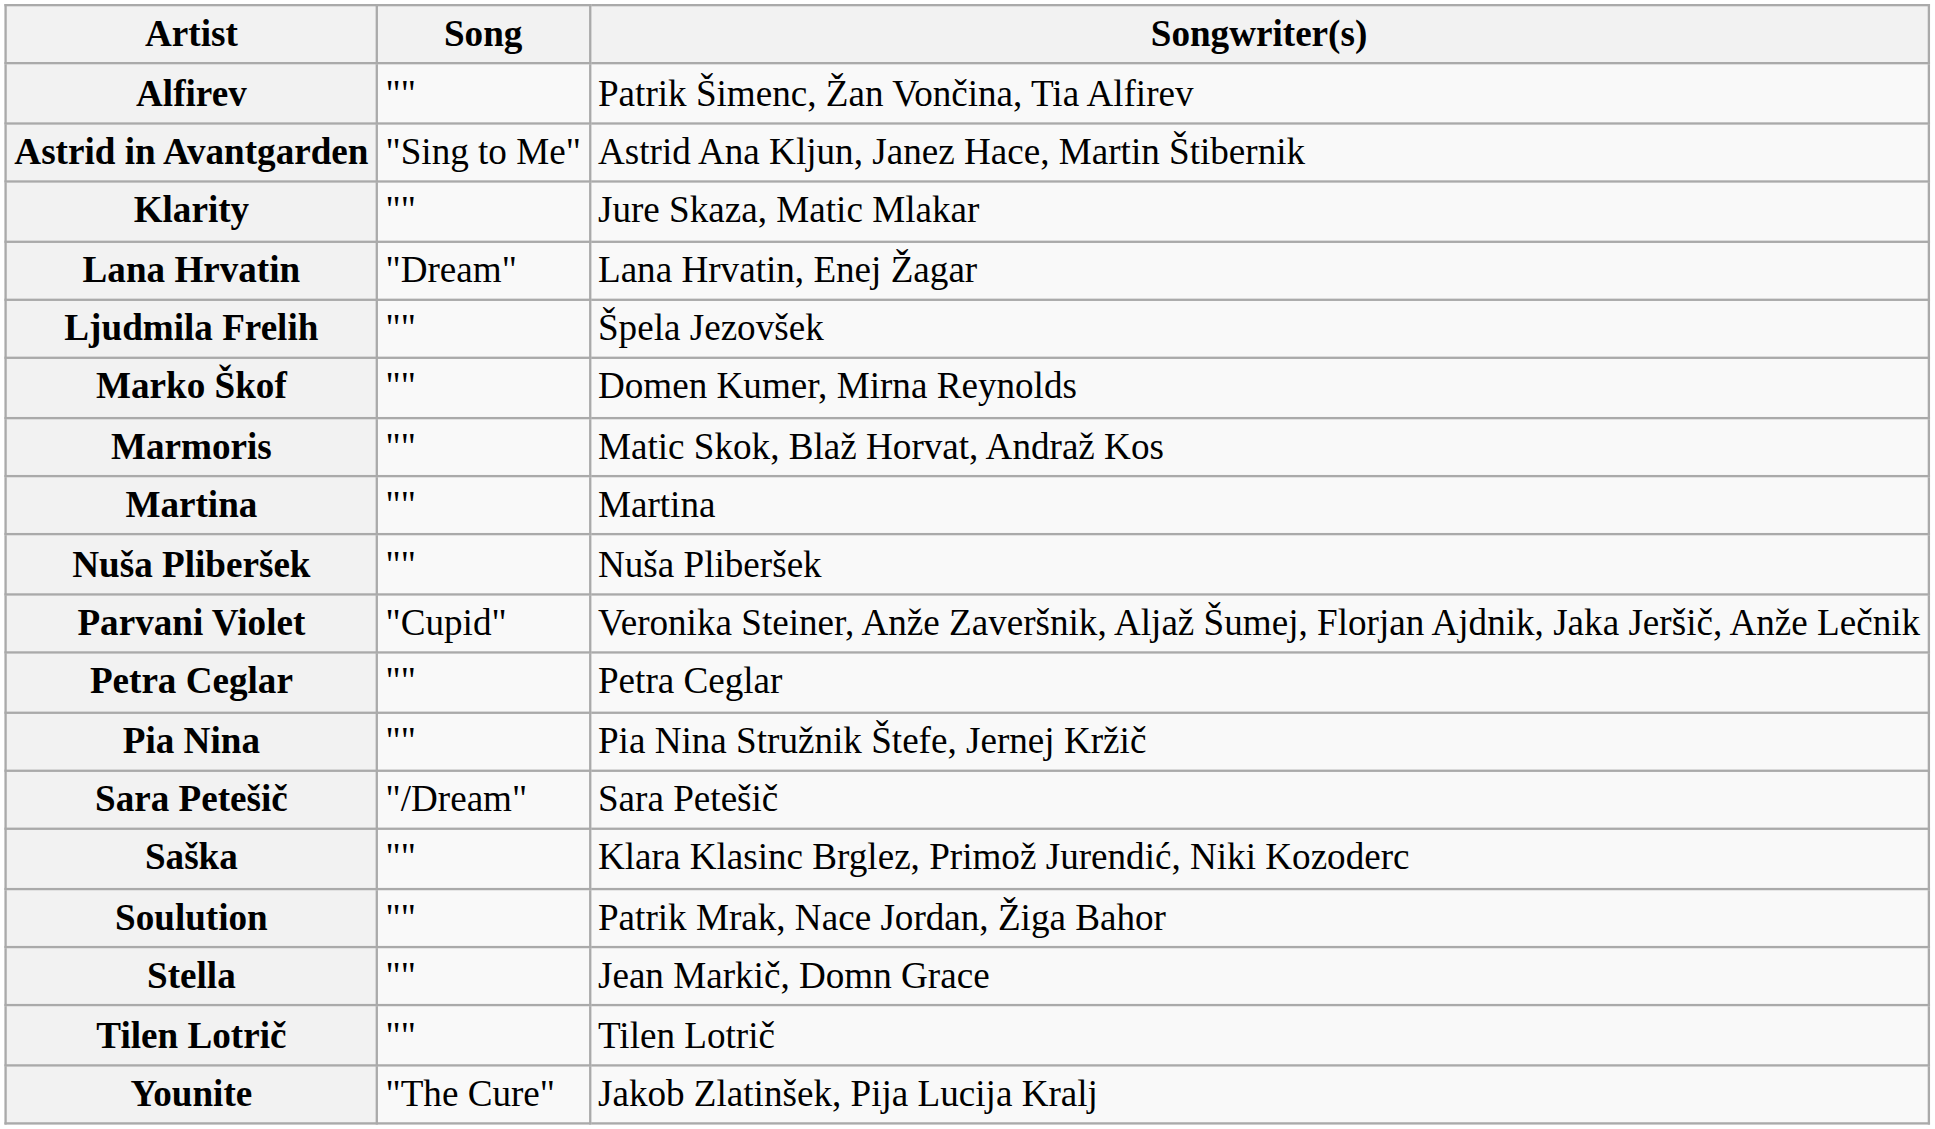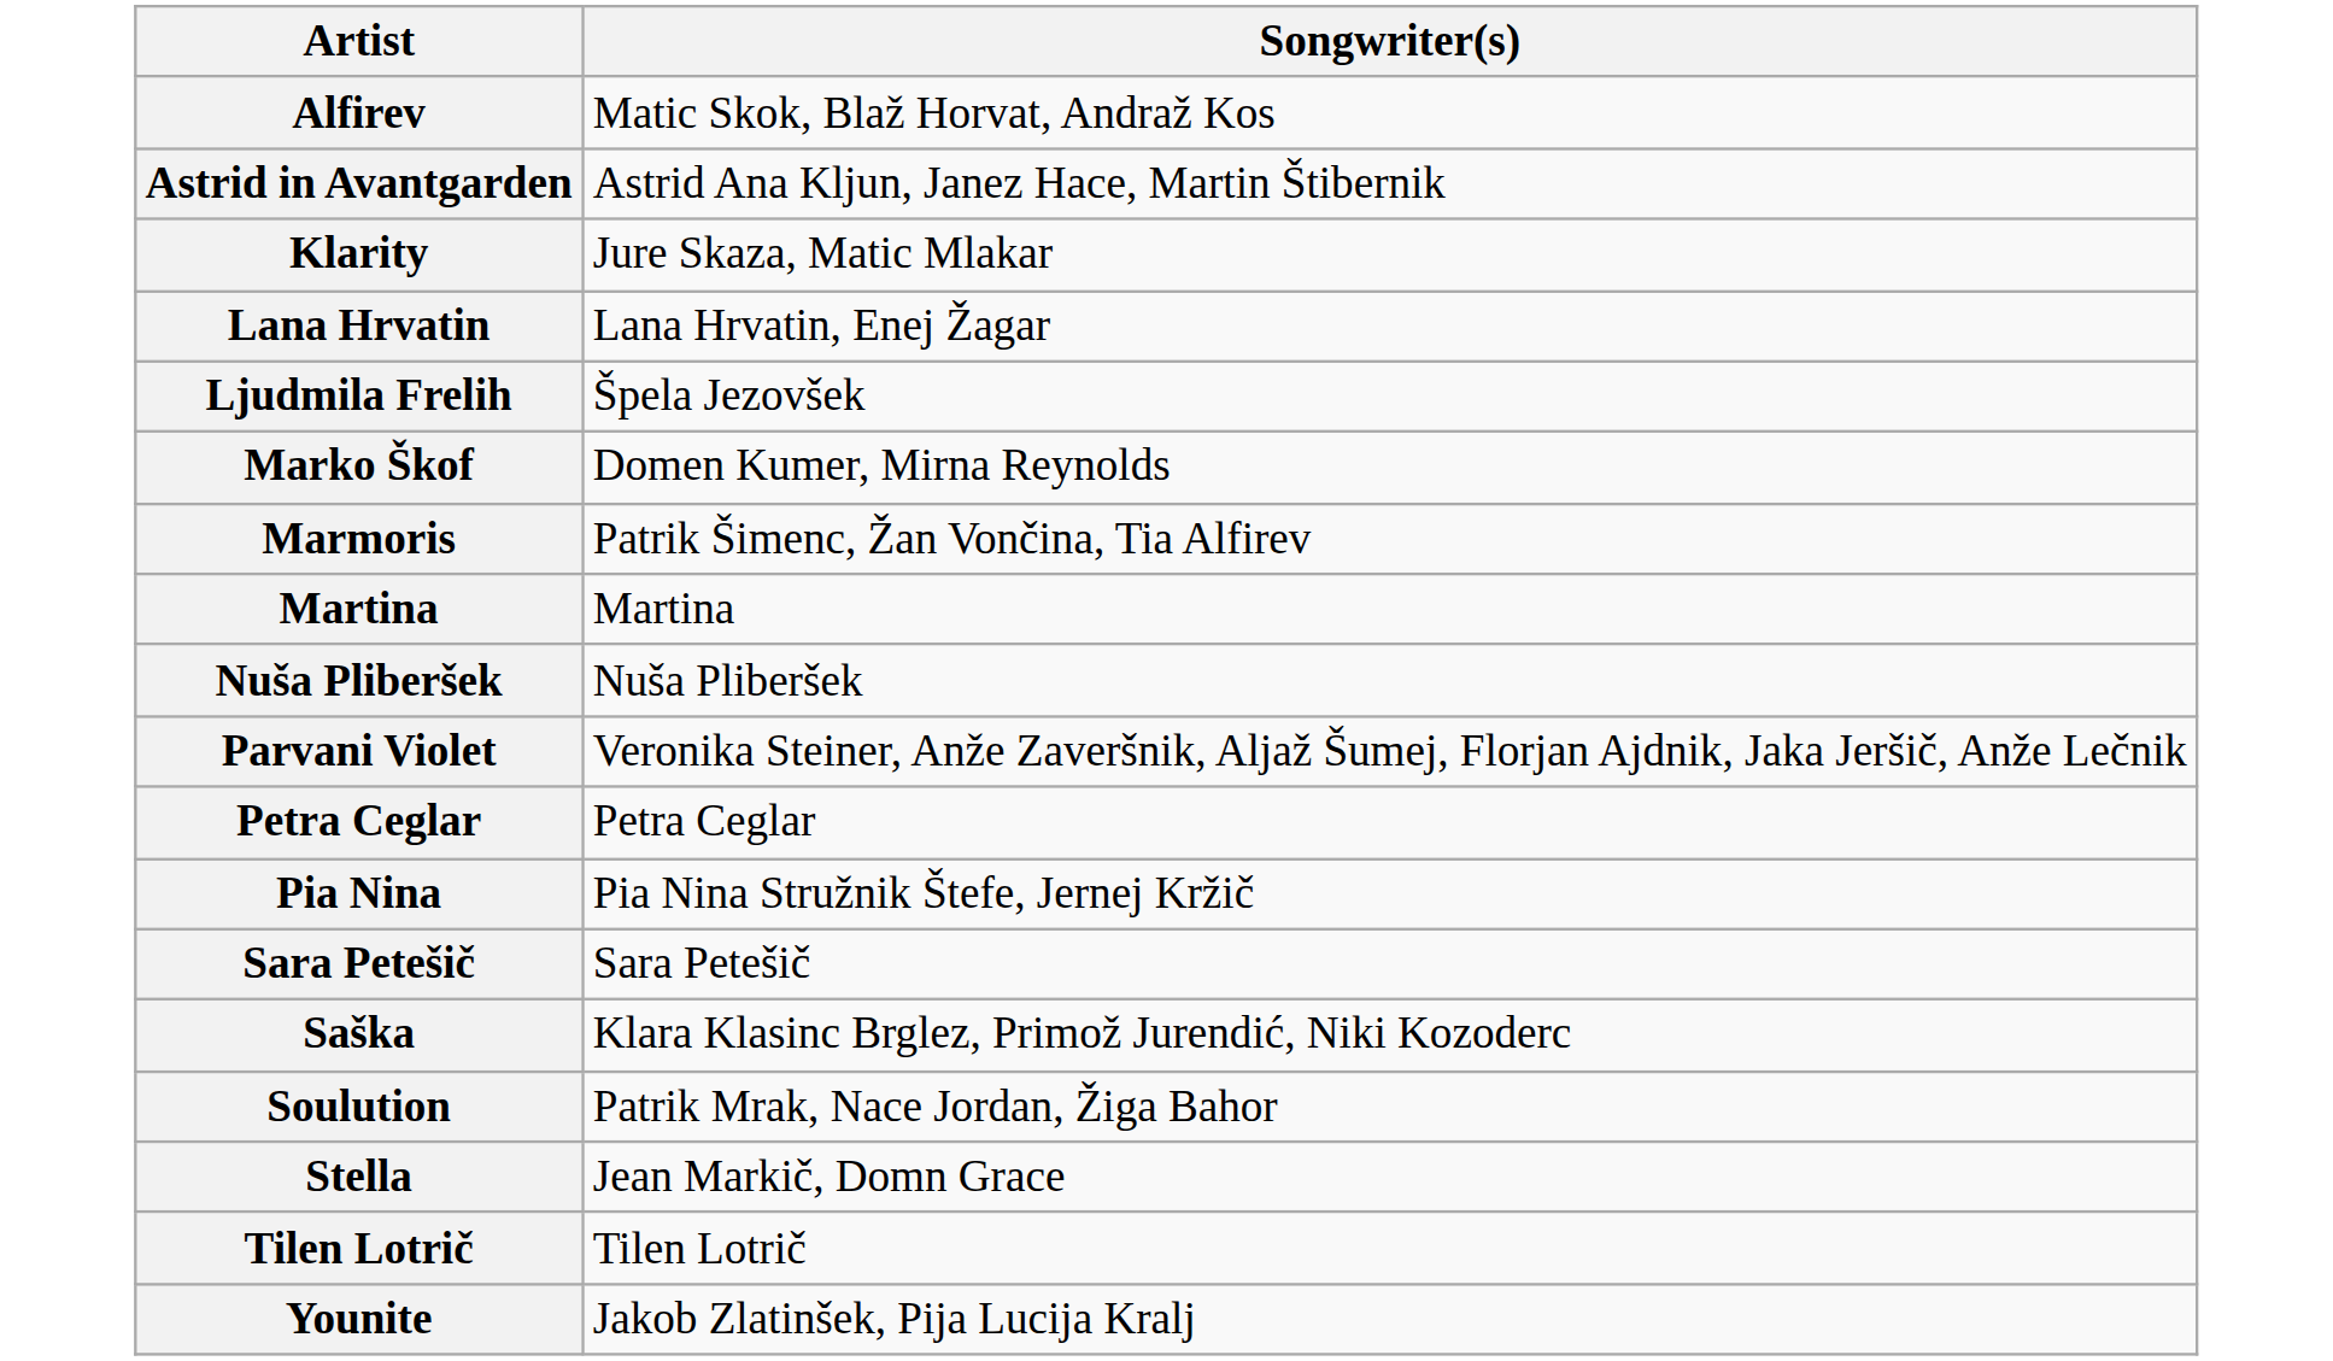- column: Song | "" | "Sing to Me" | "" | "Dream" | "" | "" | "" | "" | "" | "Cupid" | "" | "" | "/Dream" | "" | "" | "" | "" | "The Cure"
Alfirev | Songwriter(s): Patrik Šimenc, Žan Vončina, Tia Alfirev -> Matic Skok, Blaž Horvat, Andraž Kos
Marmoris | Songwriter(s): Matic Skok, Blaž Horvat, Andraž Kos -> Patrik Šimenc, Žan Vončina, Tia Alfirev
